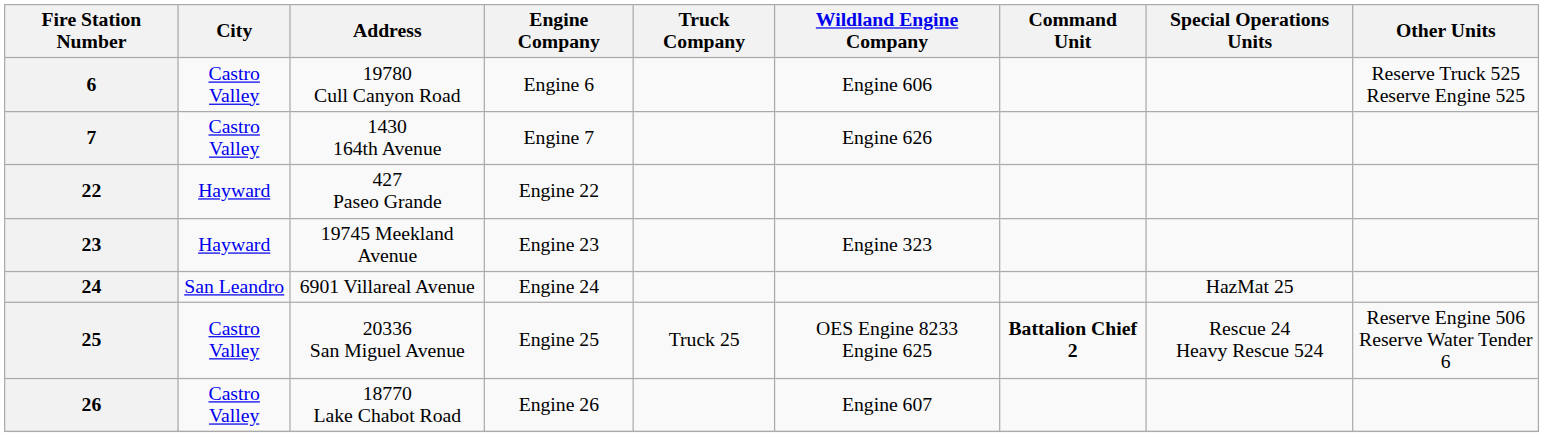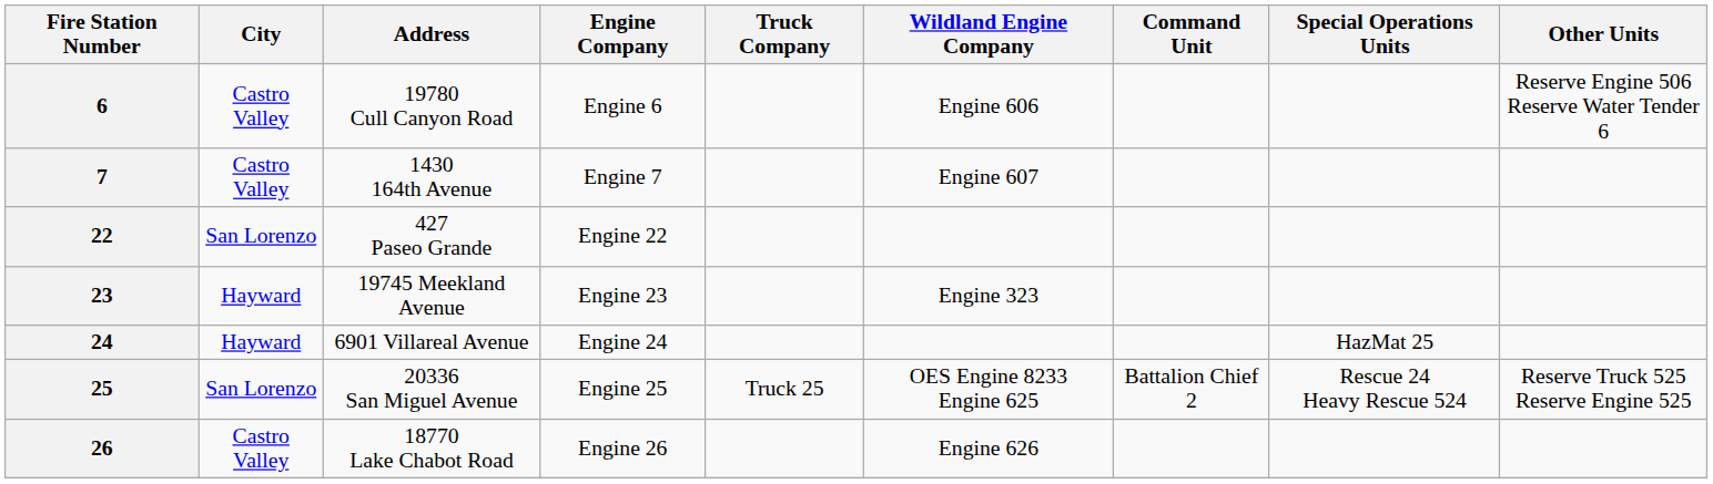6 | Other Units: Reserve Truck 525 Reserve Engine 525 -> Reserve Engine 506 Reserve Water Tender 6
7 | Wildland Engine Company: Engine 626 -> Engine 607
22 | City: Hayward -> San Lorenzo
24 | City: San Leandro -> Hayward
25 | City: Castro Valley -> San Lorenzo
25 | Command Unit: bold -> normal
25 | Other Units: Reserve Engine 506 Reserve Water Tender 6 -> Reserve Truck 525 Reserve Engine 525
26 | Wildland Engine Company: Engine 607 -> Engine 626
